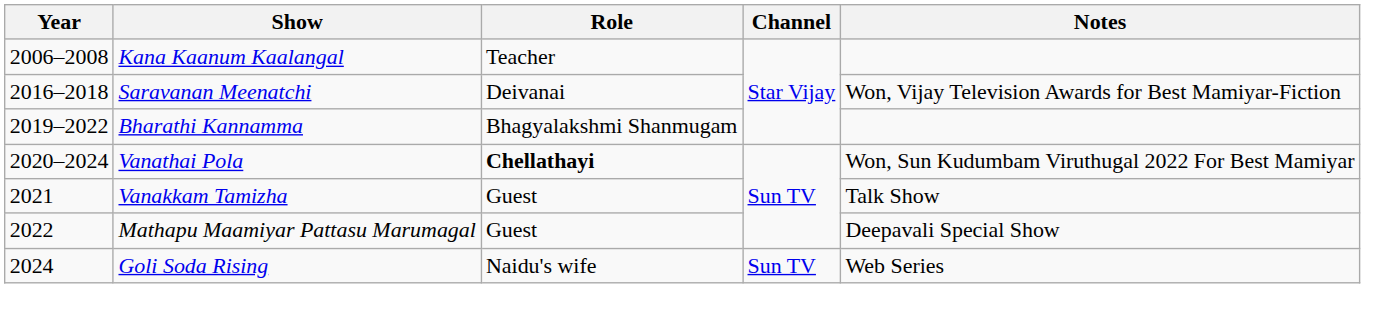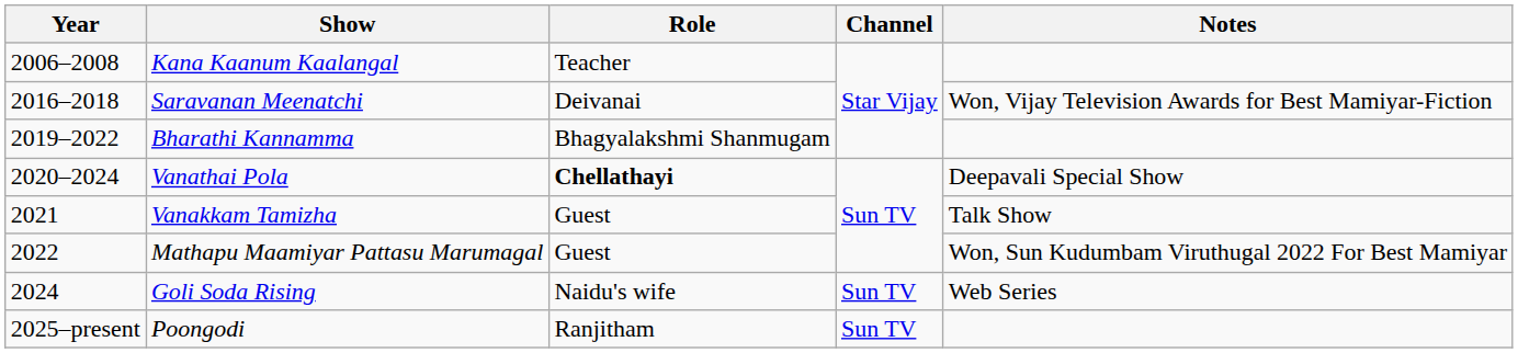Vanathai Pola | Notes: Won, Sun Kudumbam Viruthugal 2022 For Best Mamiyar -> Deepavali Special Show
Mathapu Maamiyar Pattasu Marumagal | Notes: Deepavali Special Show -> Won, Sun Kudumbam Viruthugal 2022 For Best Mamiyar
+ row: 2025–present | Poongodi | Ranjitham | Sun TV
